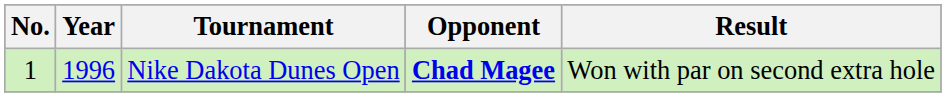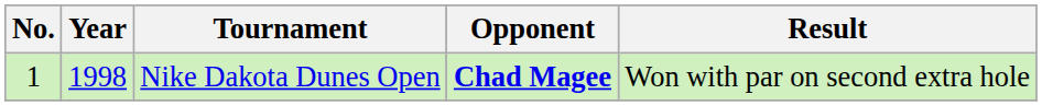Nike Dakota Dunes Open | Year: 1996 -> 1998
